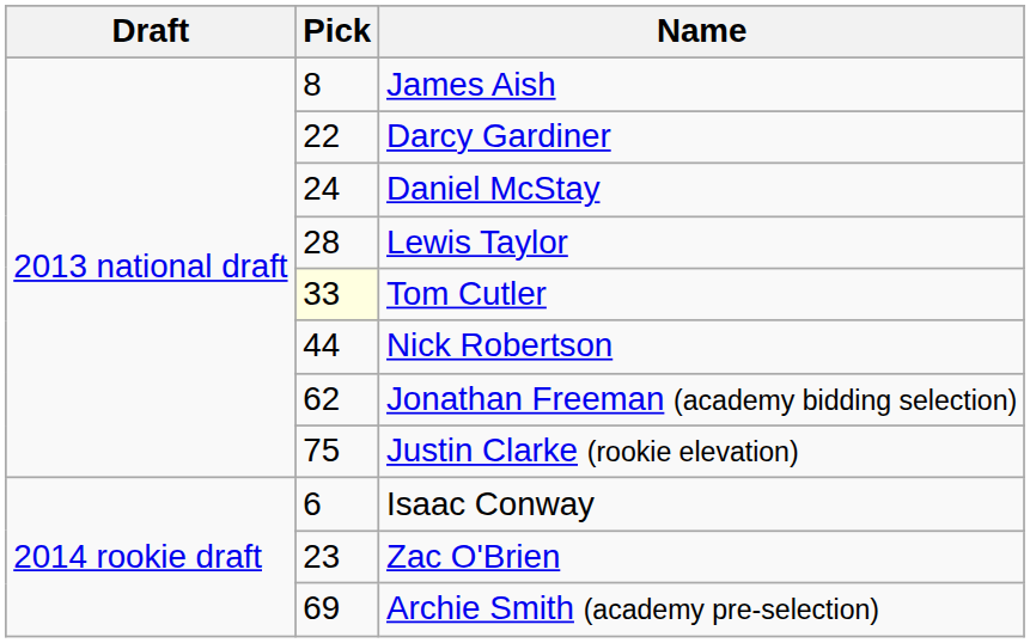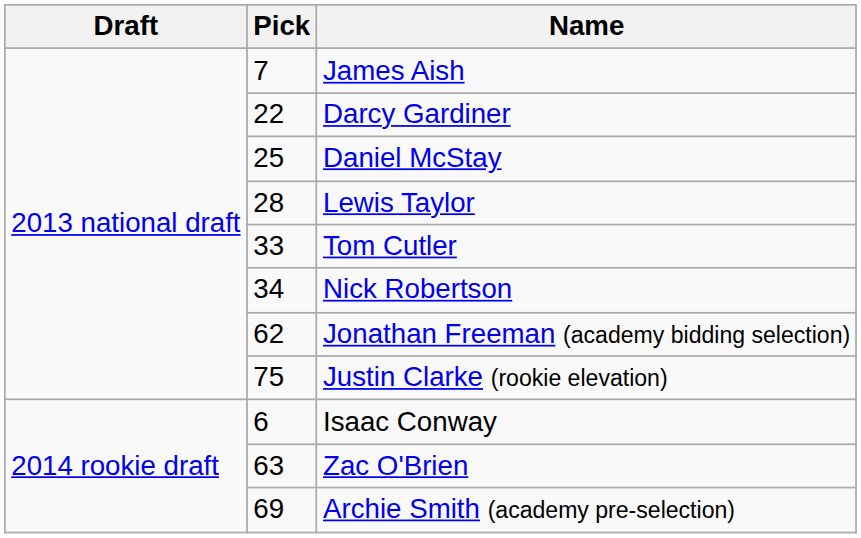James Aish | Pick: 8 -> 7
Daniel McStay | Pick: 24 -> 25
Tom Cutler | Pick: lightyellow background -> no background
Nick Robertson | Pick: 44 -> 34
Zac O'Brien | Pick: 23 -> 63
